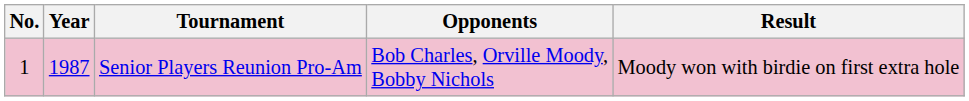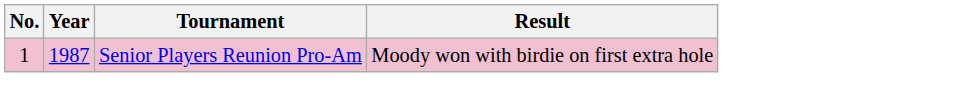- column: Opponents | Bob Charles, Orville Moody, Bobby Nichols
